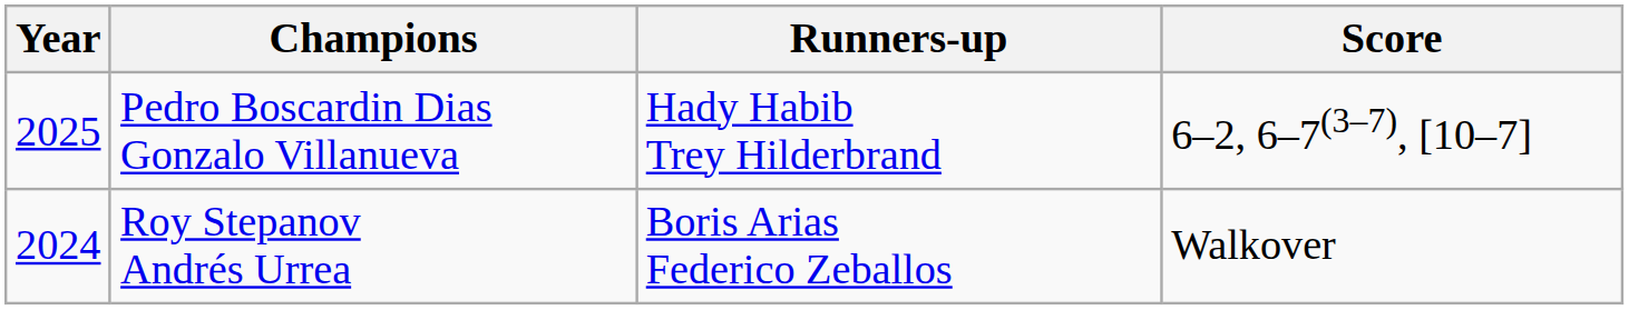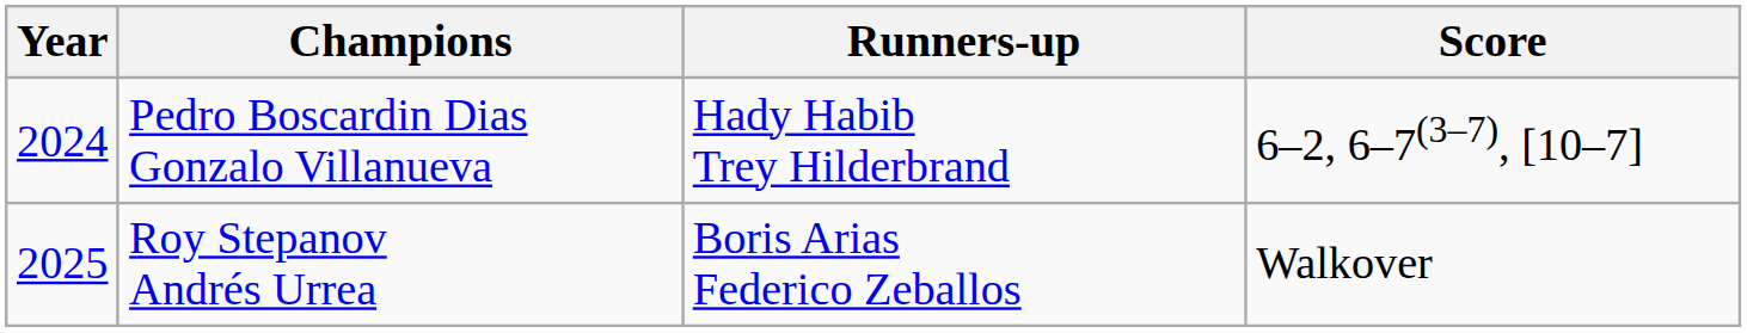Pedro Boscardin Dias Gonzalo Villanueva | Year: 2025 -> 2024
Roy Stepanov Andrés Urrea | Year: 2024 -> 2025
